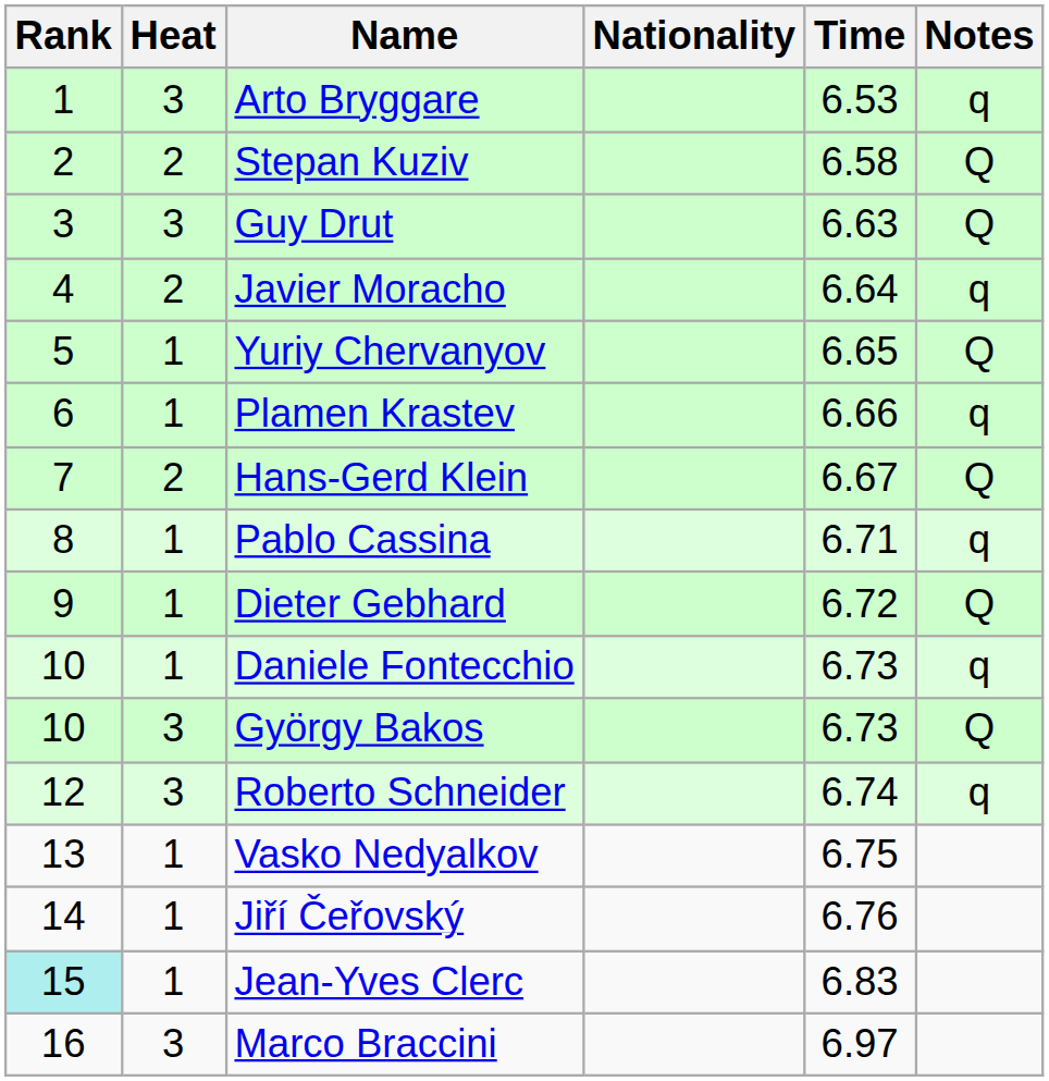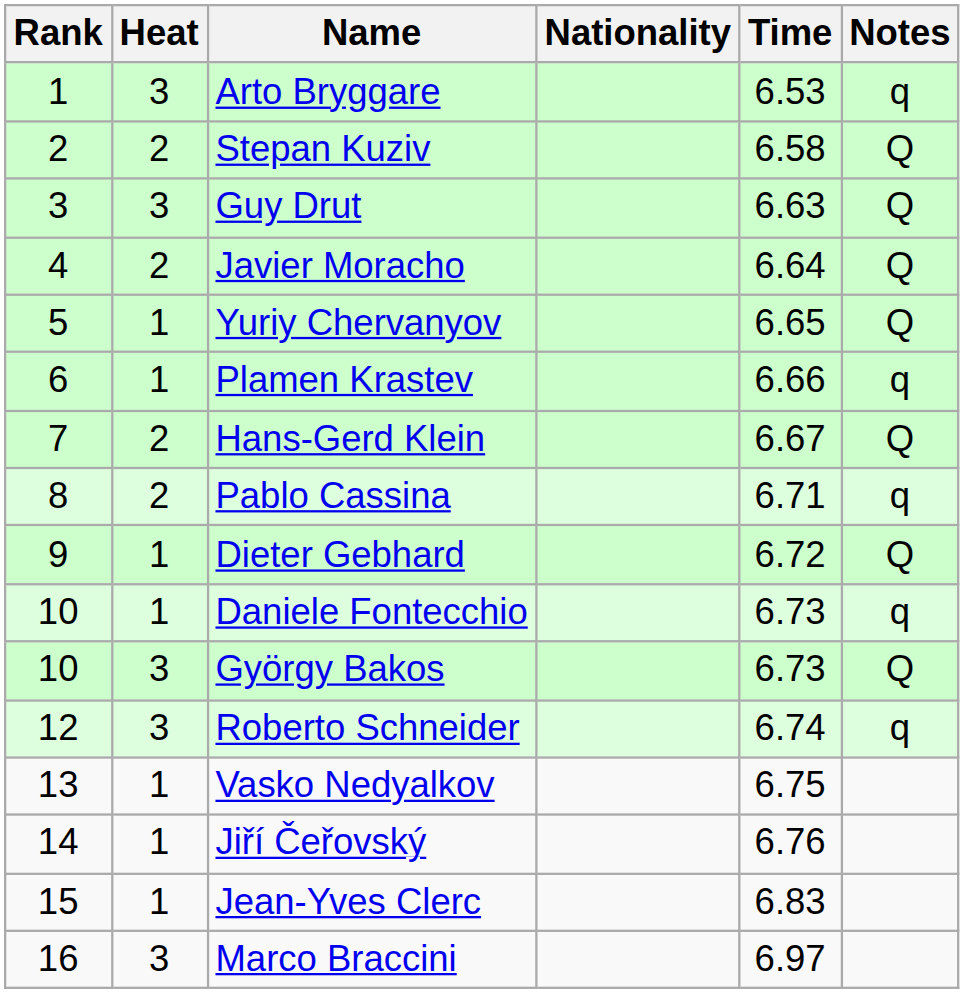Javier Moracho | Notes: q -> Q
Pablo Cassina | Heat: 1 -> 2
Jean-Yves Clerc | Rank: paleturquoise background -> no background
